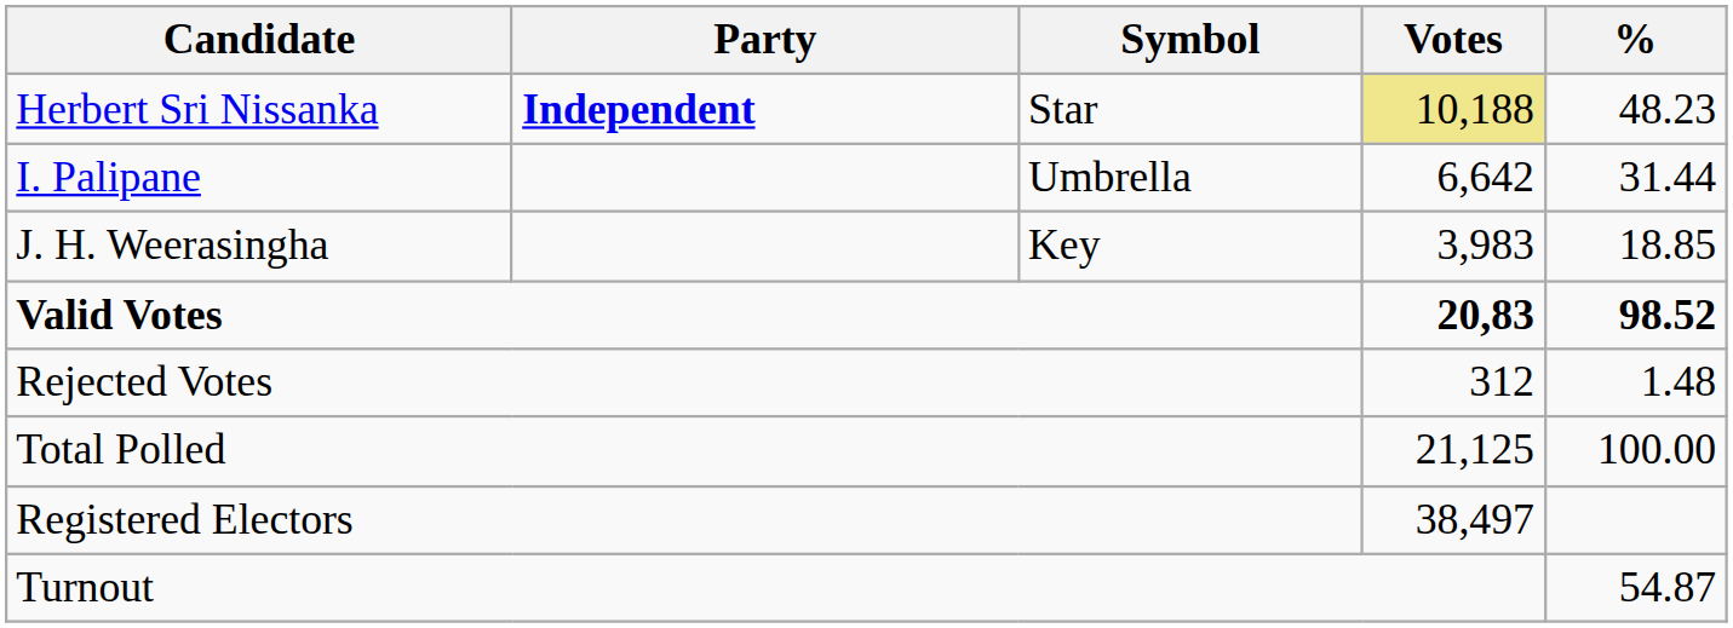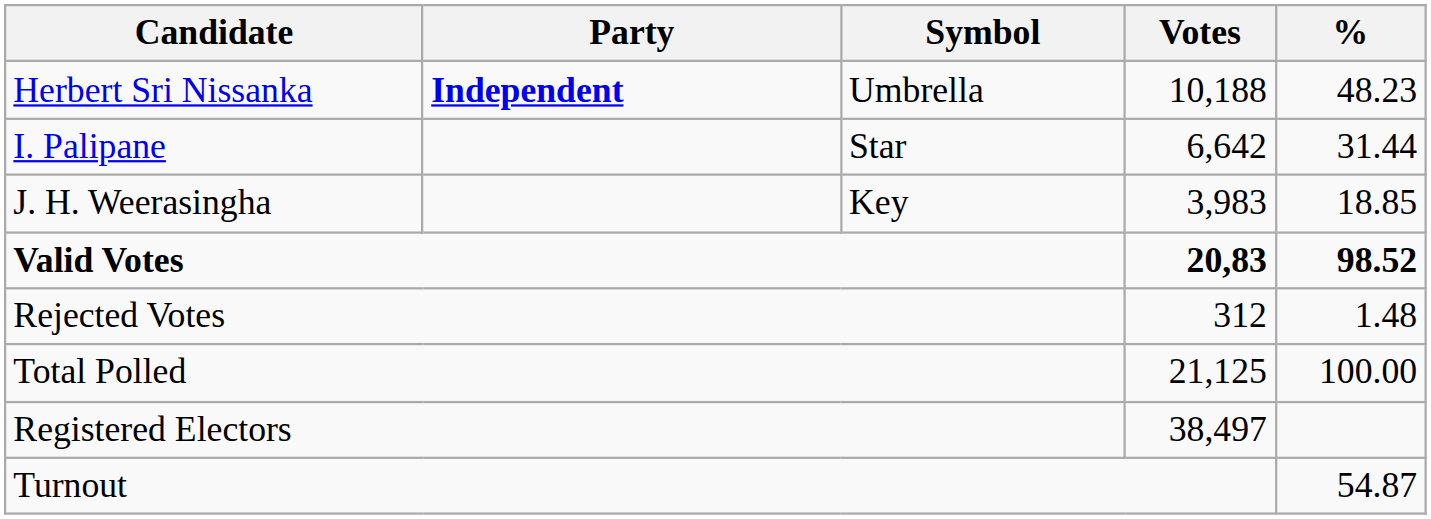Herbert Sri Nissanka | Symbol: Star -> Umbrella
Herbert Sri Nissanka | Votes: khaki background -> no background
I. Palipane | Symbol: Umbrella -> Star
